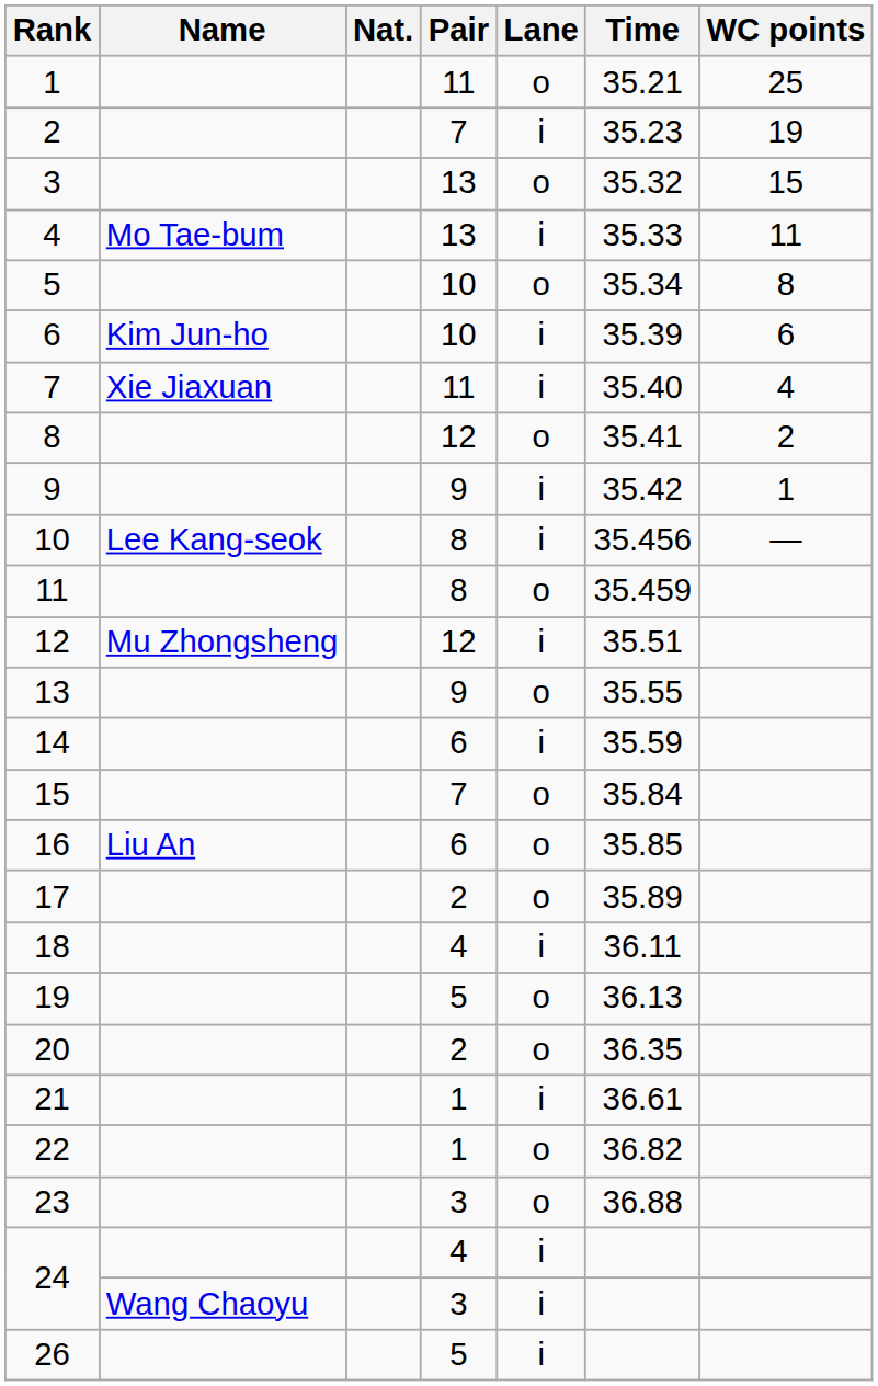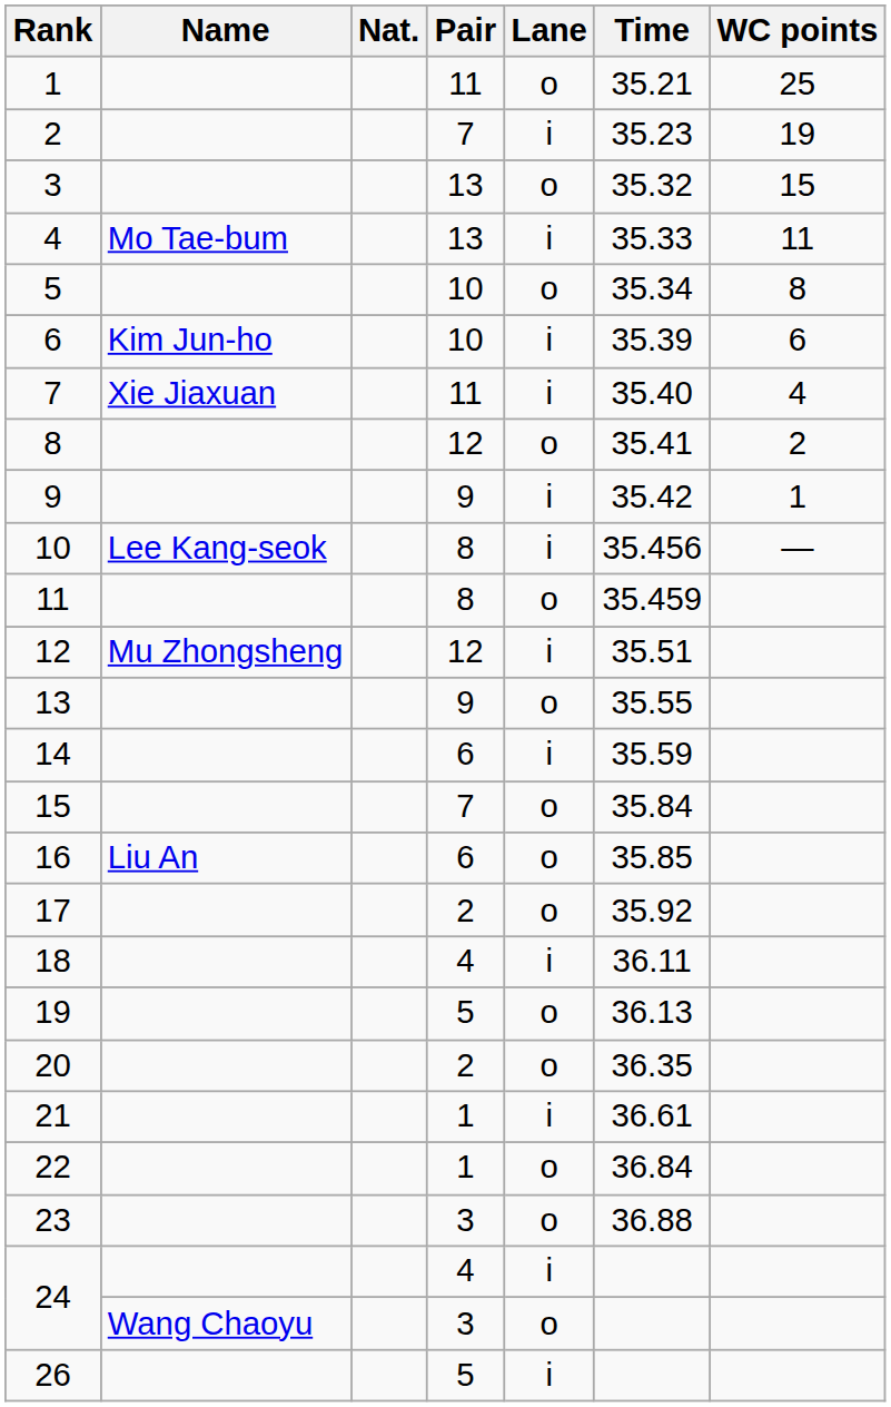17 | Time: 35.89 -> 35.92
22 | Time: 36.82 -> 36.84
24 / 3 | Lane: i -> o
